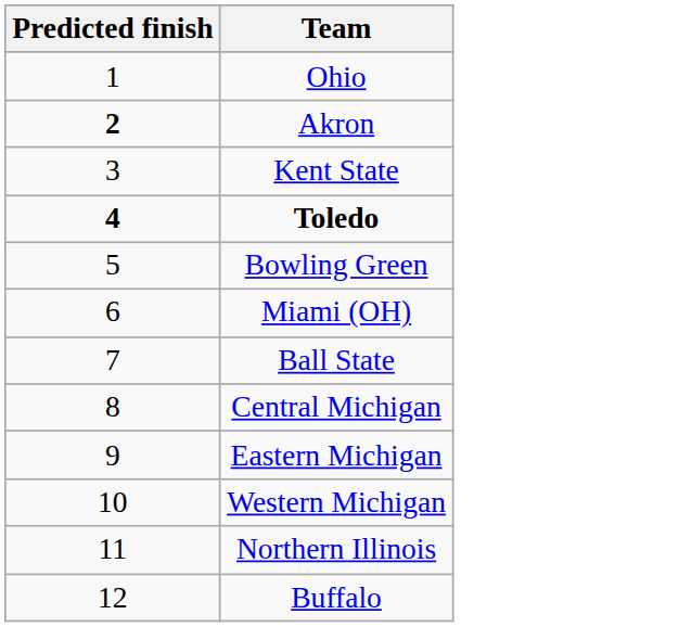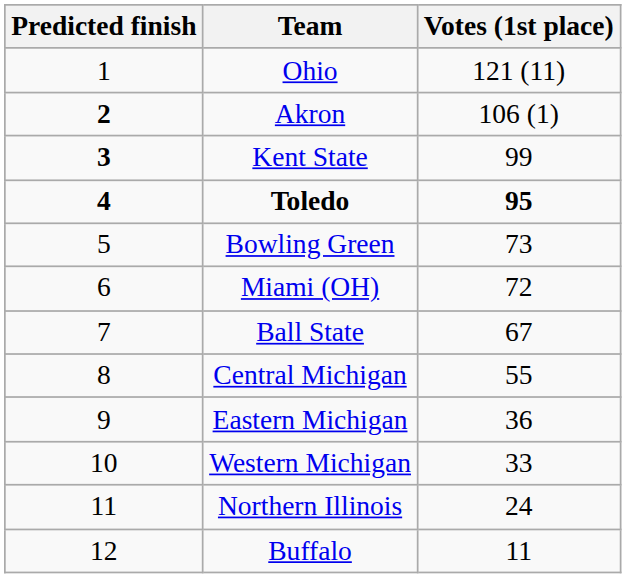+ column: Votes (1st place) | 121 (11) | 106 (1) | 99 | 95 | 73 | 72 | 67 | 55 | 36 | 33 | 24 | 11
Kent State | Predicted finish: normal -> bold
